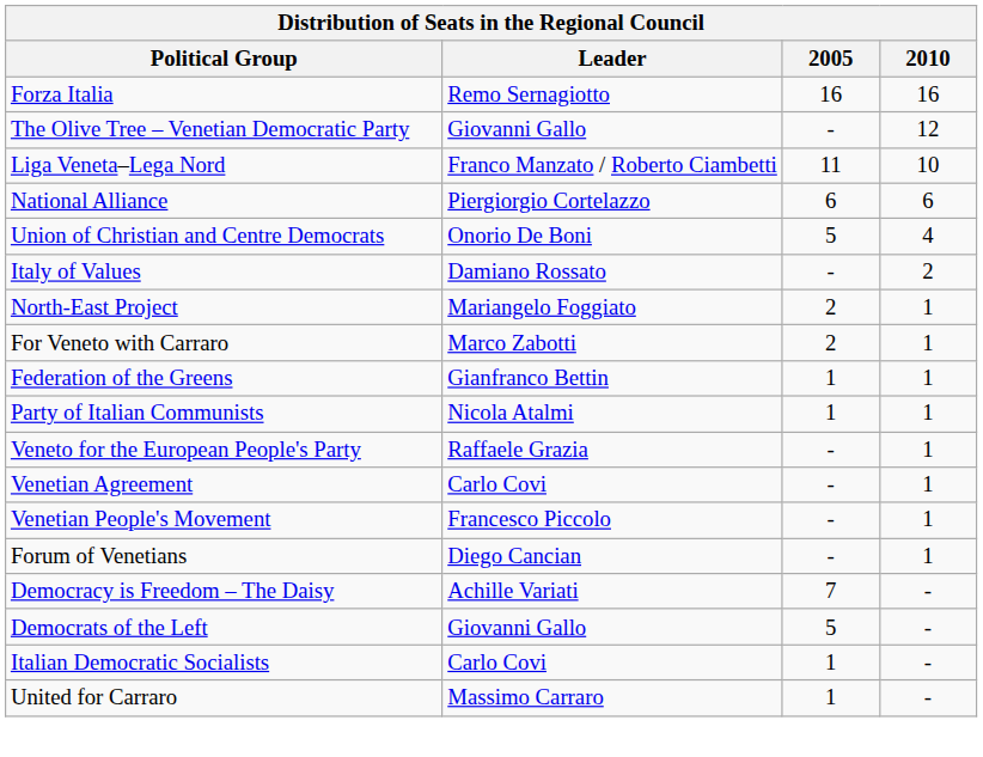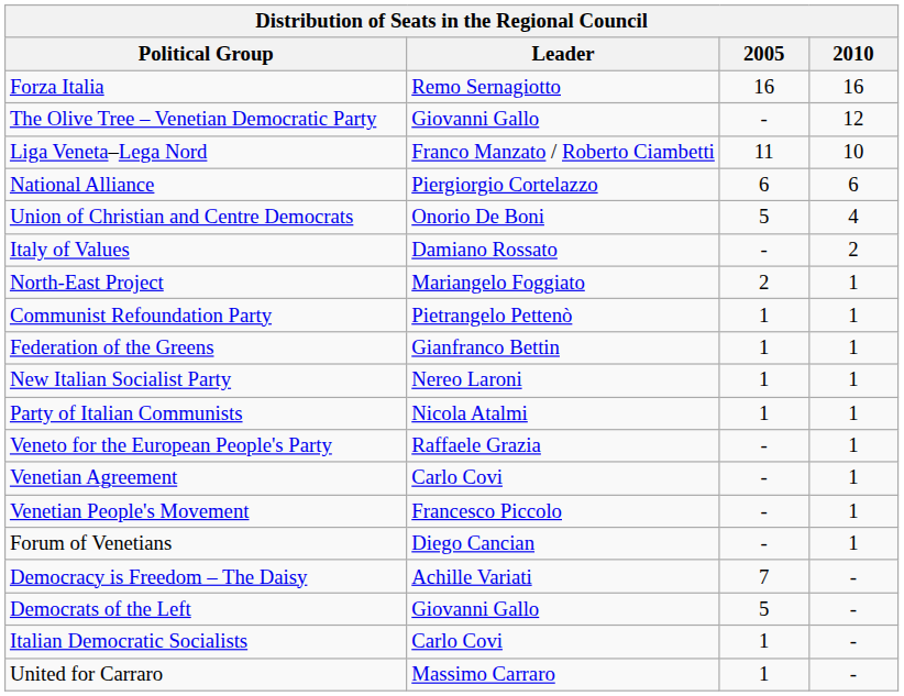- row: For Veneto with Carraro | Marco Zabotti | 2 | 1
+ row: Communist Refoundation Party | Pietrangelo Pettenò | 1 | 1
+ row: New Italian Socialist Party | Nereo Laroni | 1 | 1
